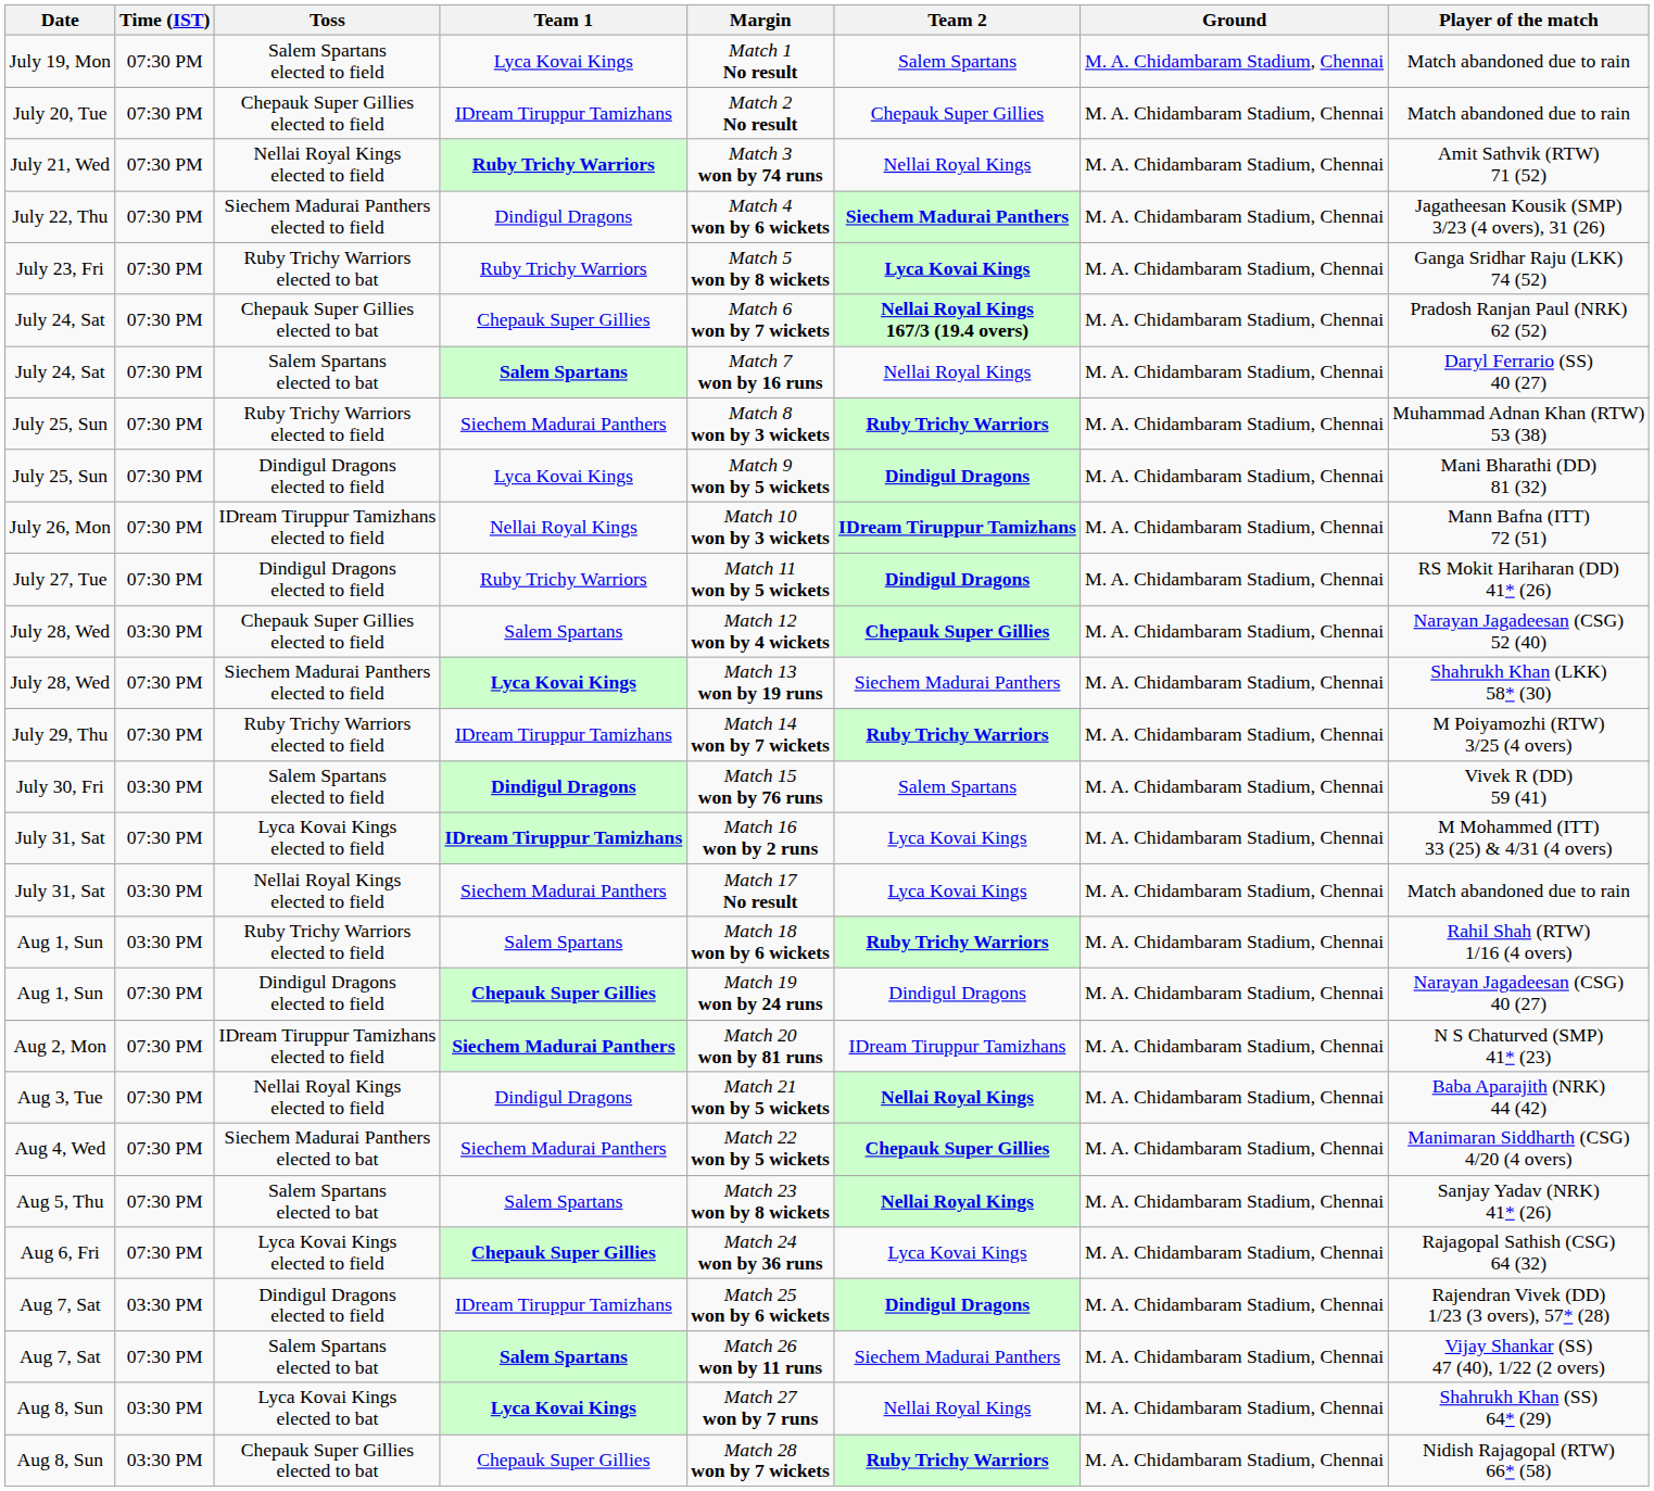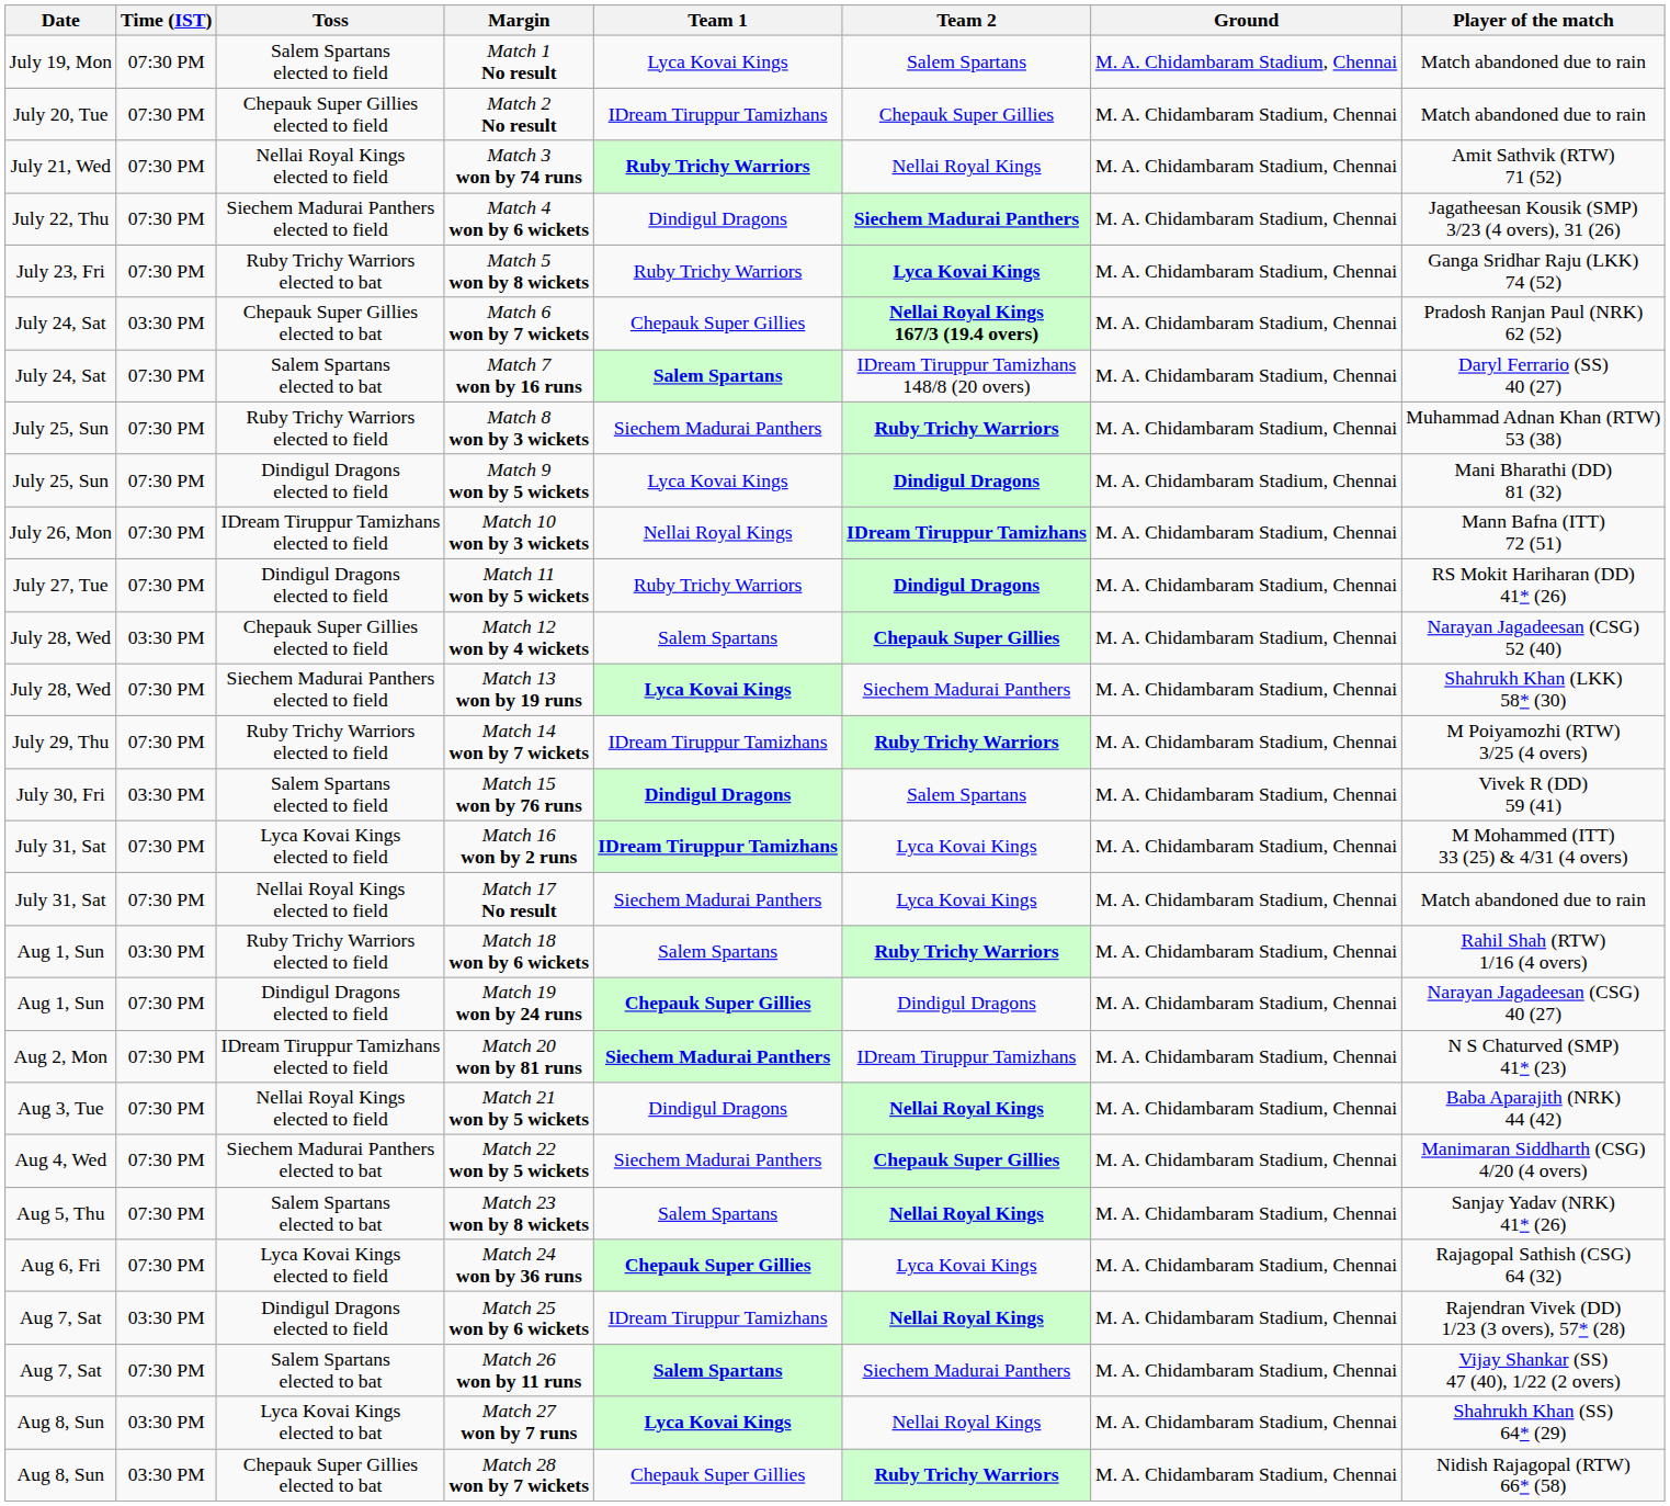columns swapped: Team 1 <-> Margin
July 24, Sat / Chepauk Super Gillies elected to bat | Time (IST): 07:30 PM -> 03:30 PM
July 24, Sat / Salem Spartans elected to bat | Team 2: Nellai Royal Kings -> IDream Tiruppur Tamizhans 148/8 (20 overs)
July 31, Sat / Nellai Royal Kings elected to field | Time (IST): 03:30 PM -> 07:30 PM
Aug 7, Sat / Dindigul Dragons elected to field | Team 2: Dindigul Dragons -> Nellai Royal Kings
